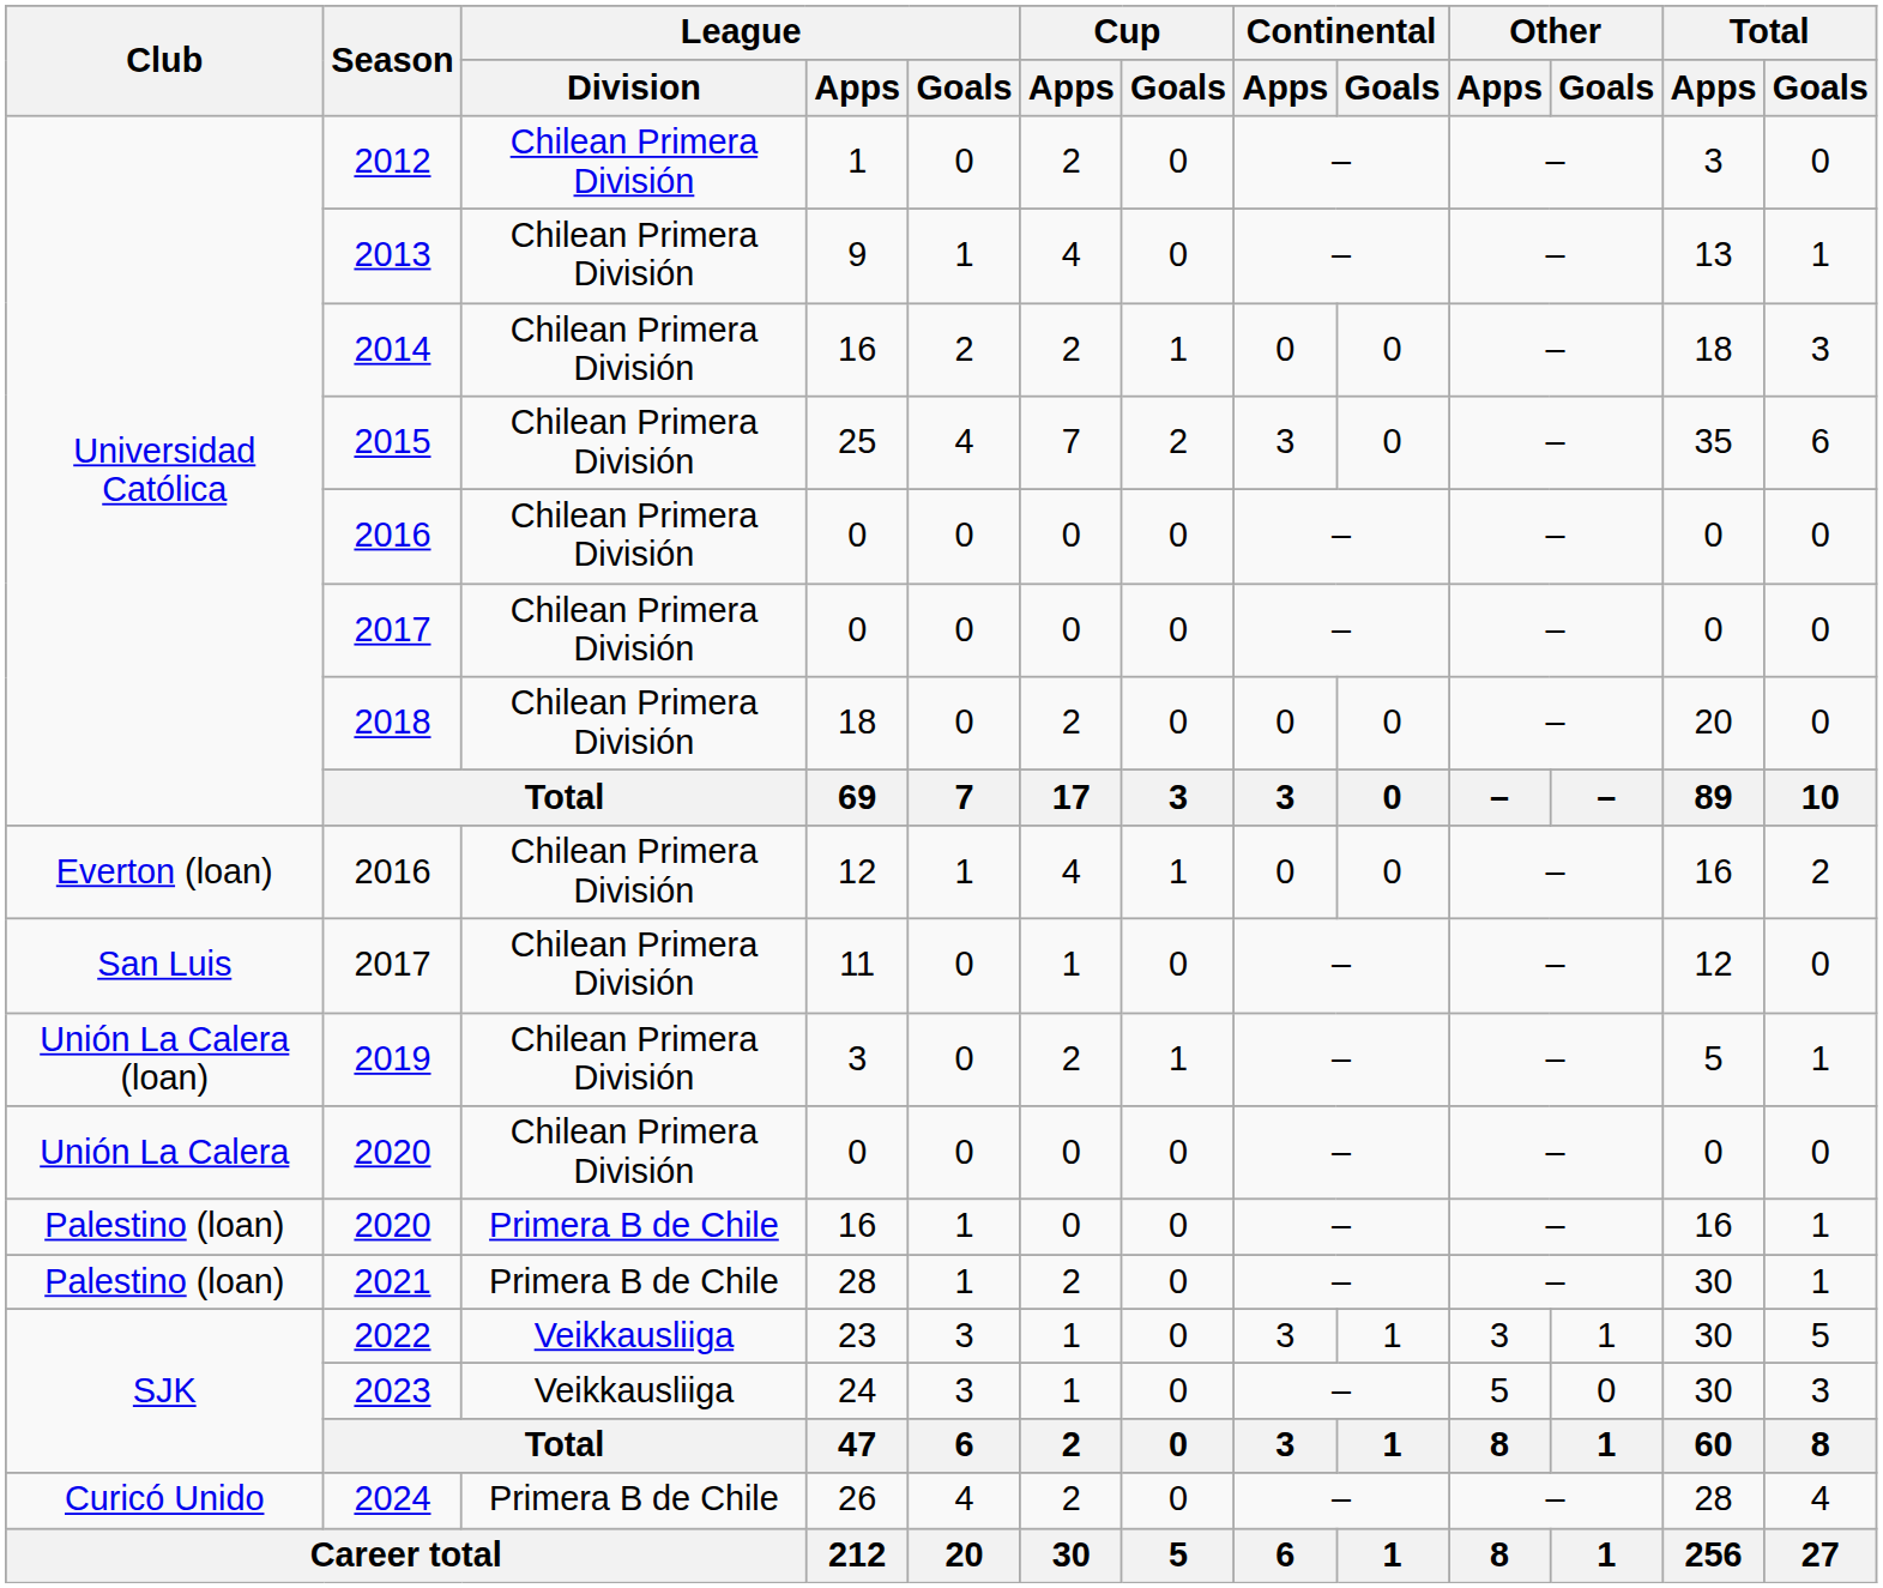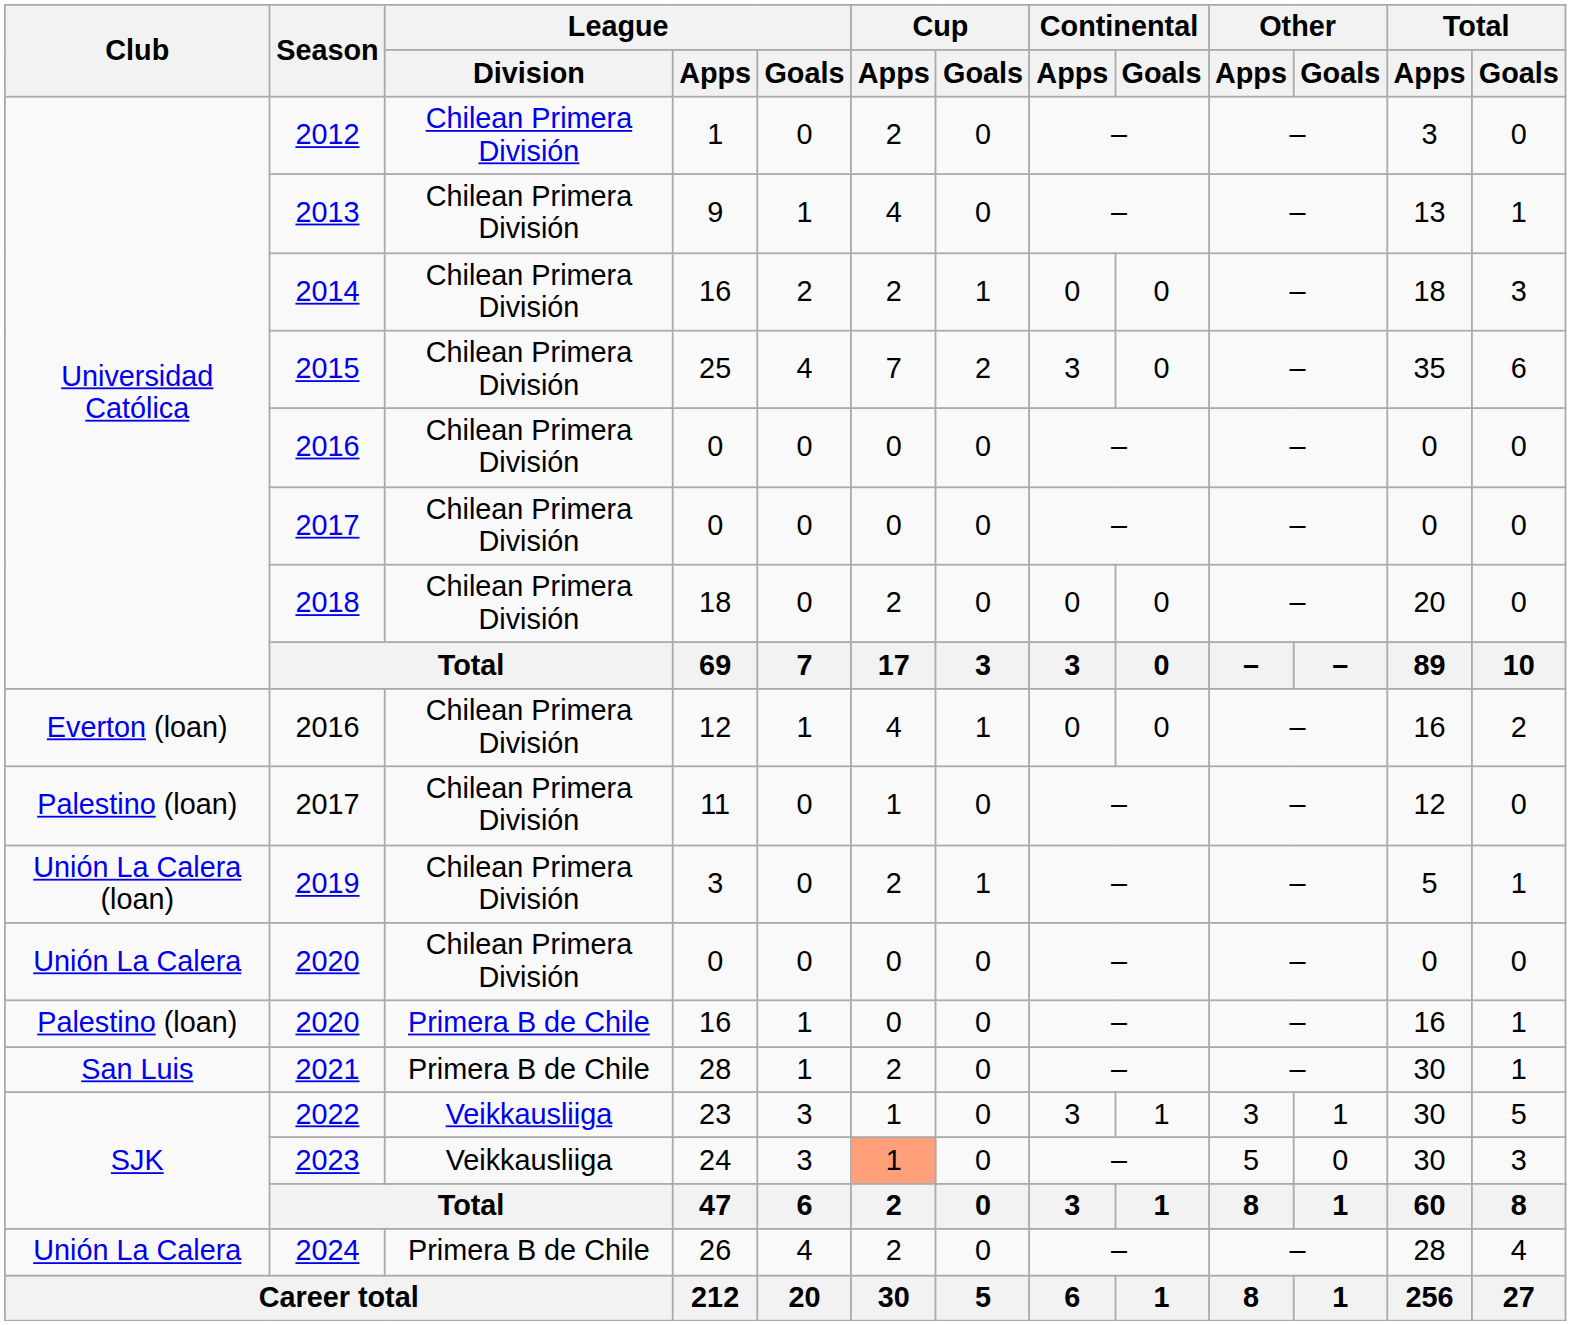2017 / 11 | Club: San Luis -> Palestino (loan)
2021 | Club: Palestino (loan) -> San Luis
2023 | Cup / Apps: no background -> lightsalmon background
2024 | Club: Curicó Unido -> Unión La Calera
